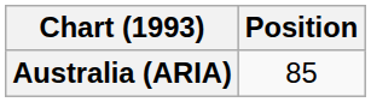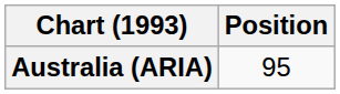Australia (ARIA) | Position: 85 -> 95
